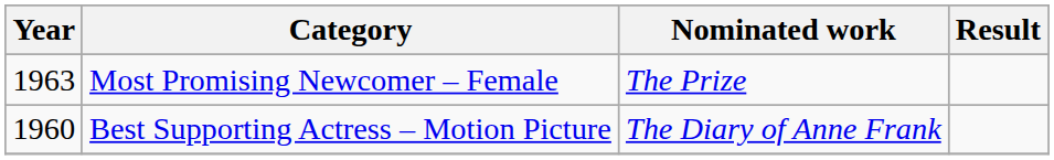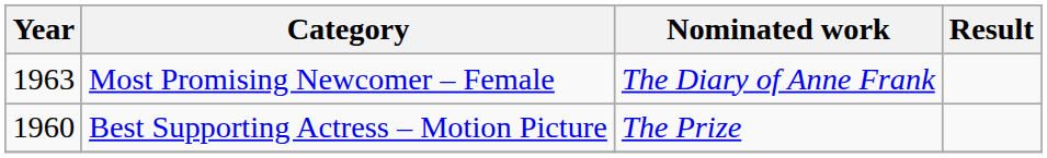Most Promising Newcomer – Female | Nominated work: The Prize -> The Diary of Anne Frank
Best Supporting Actress – Motion Picture | Nominated work: The Diary of Anne Frank -> The Prize
